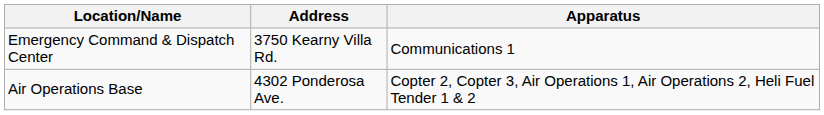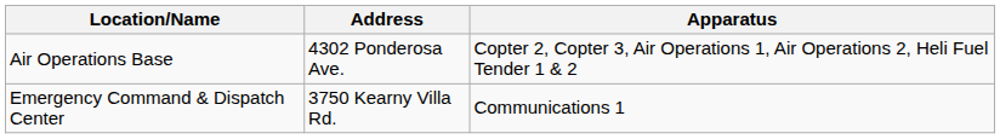rows swapped: Air Operations Base <-> Emergency Command & Dispatch Center
